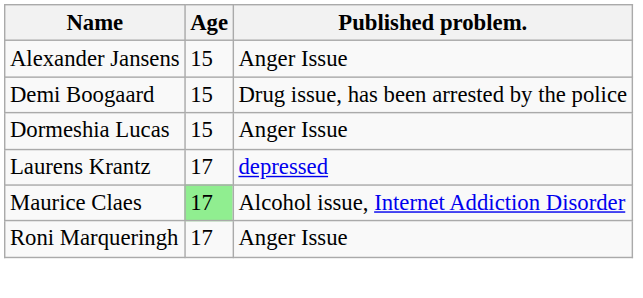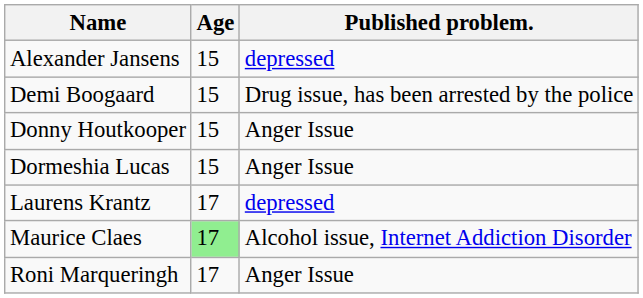Alexander Jansens | Published problem.: Anger Issue -> depressed
+ row: Donny Houtkooper | 15 | Anger Issue
